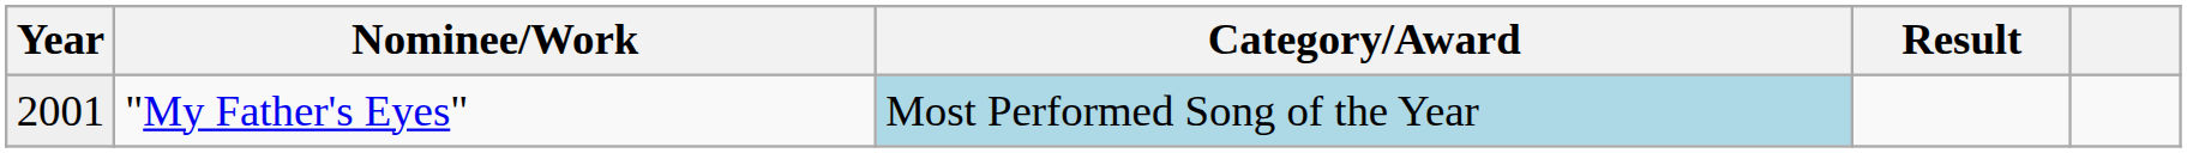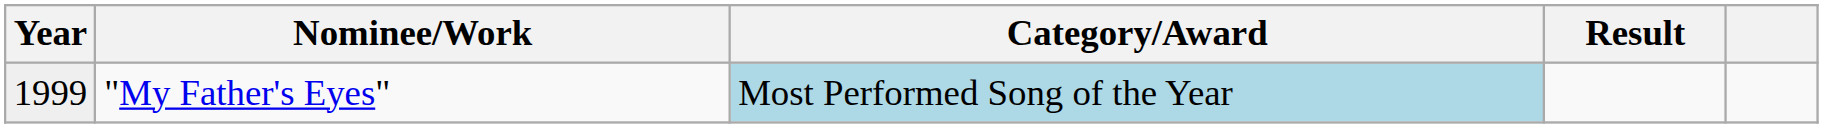"My Father's Eyes" | Year: 2001 -> 1999
